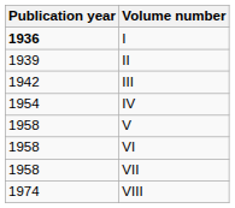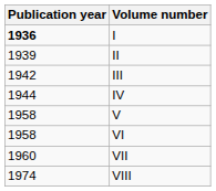IV | Publication year: 1954 -> 1944
VII | Publication year: 1958 -> 1960
